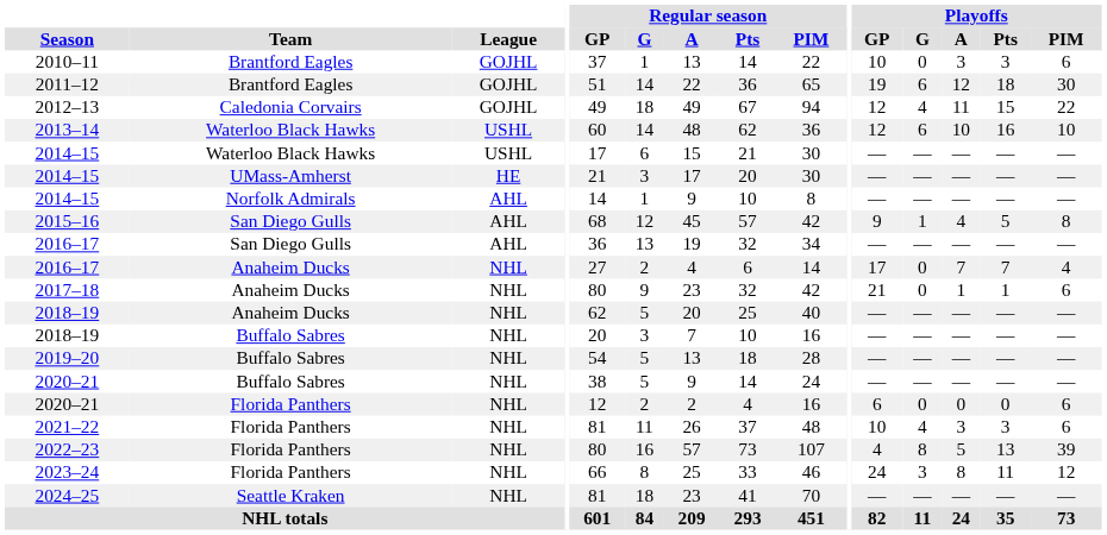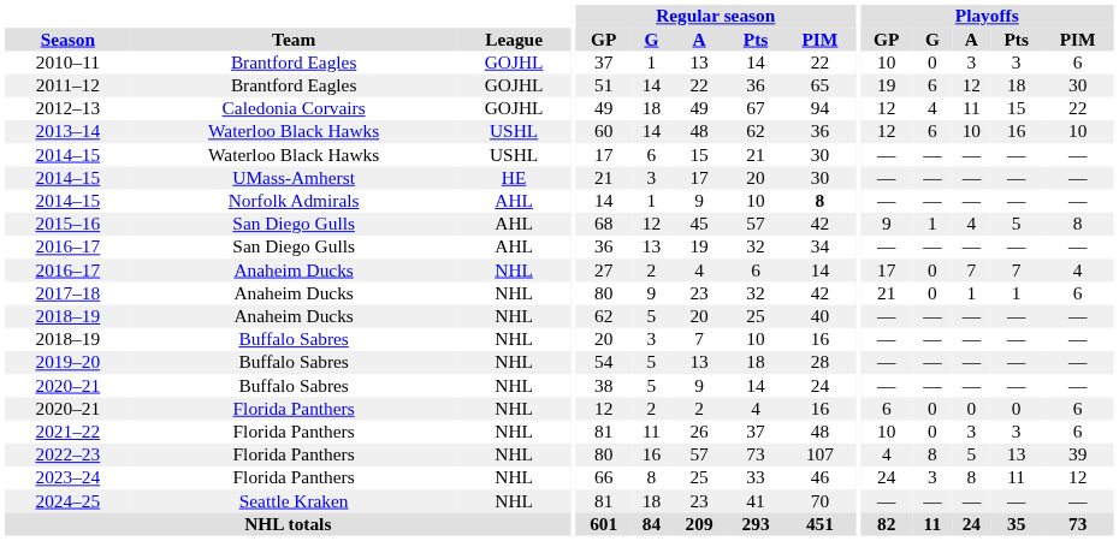2014–15 / Norfolk Admirals | Regular season / PIM: normal -> bold
2021–22 | Playoffs / G: 4 -> 0
